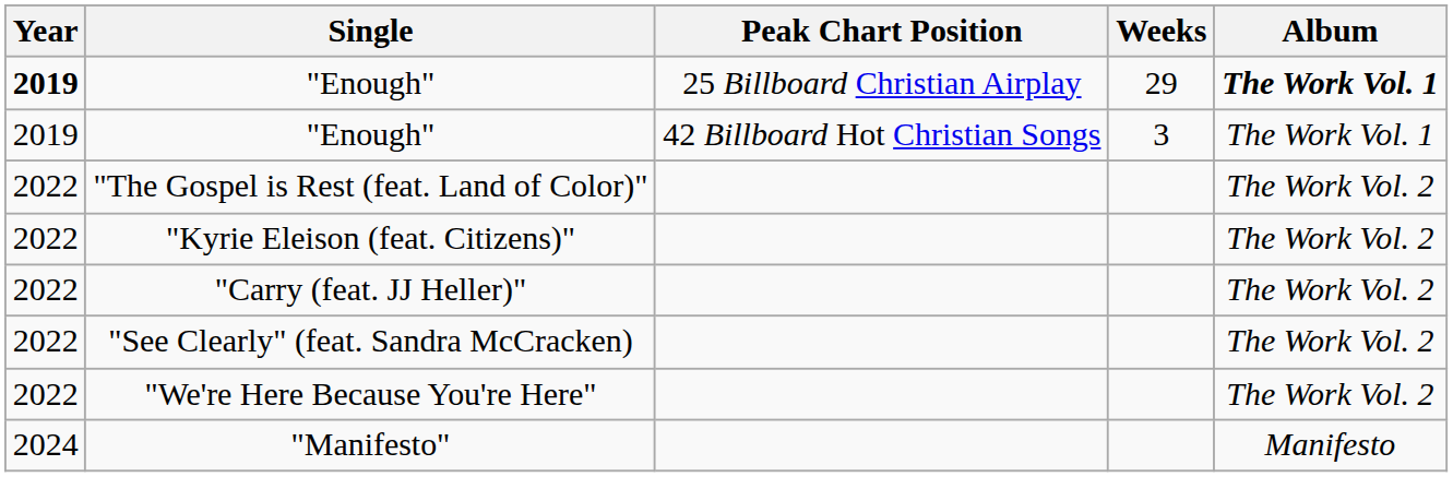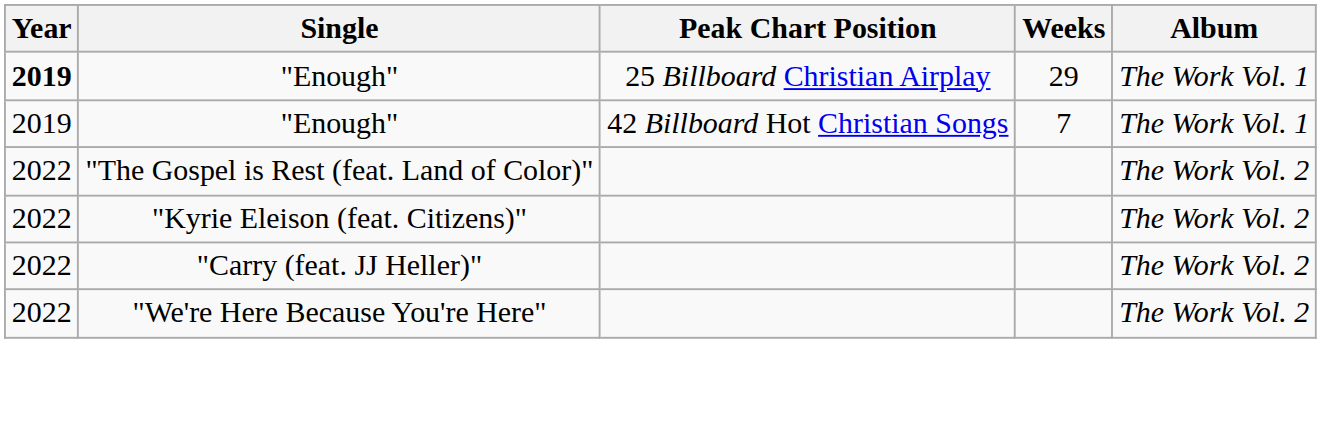"Enough" / 25 Billboard Christian Airplay | Album: bold -> normal
"Enough" / 42 Billboard Hot Christian Songs | Weeks: 3 -> 7
- row: 2022 | "See Clearly" (feat. Sandra McCracken) | The Work Vol. 2
- row: 2024 | "Manifesto" | Manifesto
